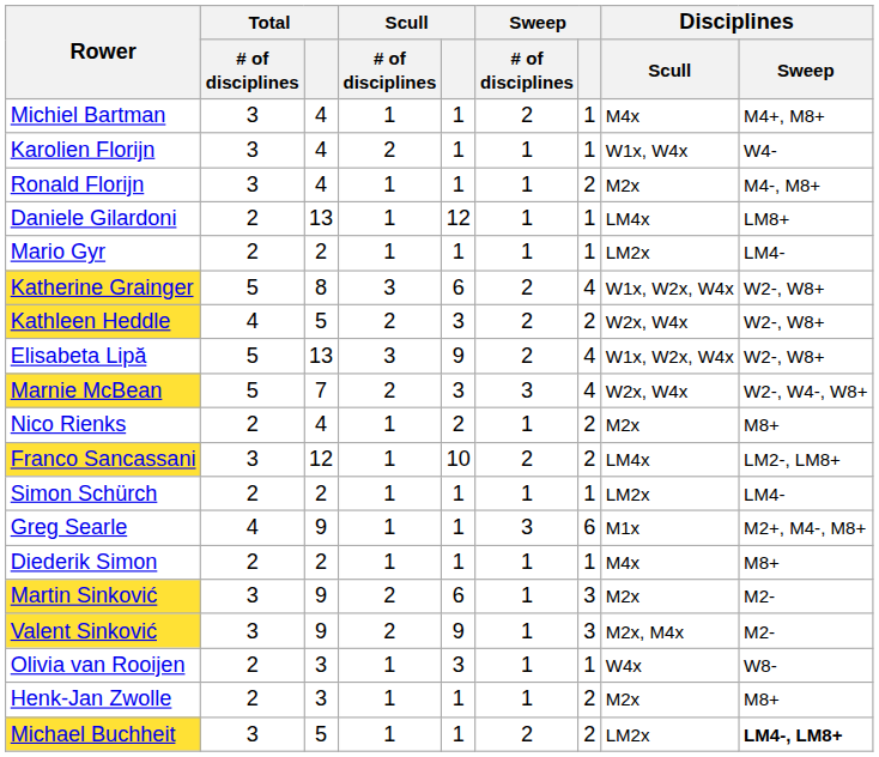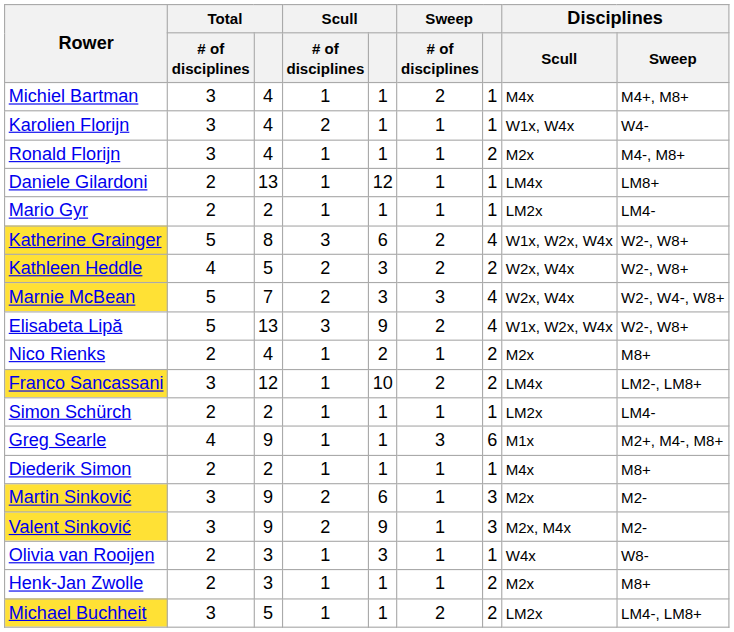rows swapped: Elisabeta Lipă <-> Marnie McBean
Michael Buchheit | Disciplines / Sweep: bold -> normal
